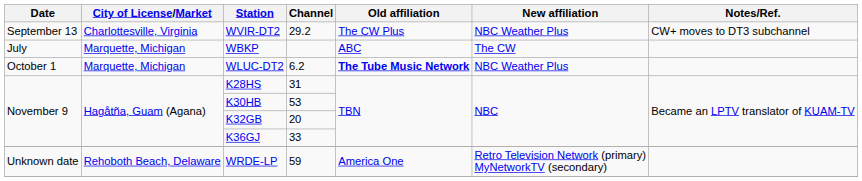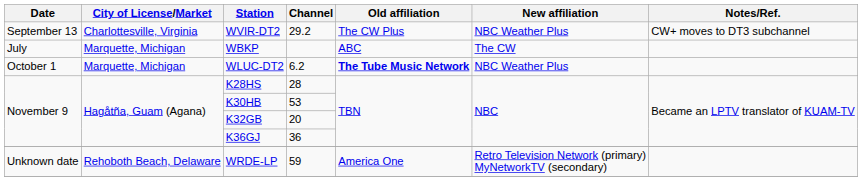K28HS | Channel: 31 -> 28
K36GJ | Channel: 33 -> 36
